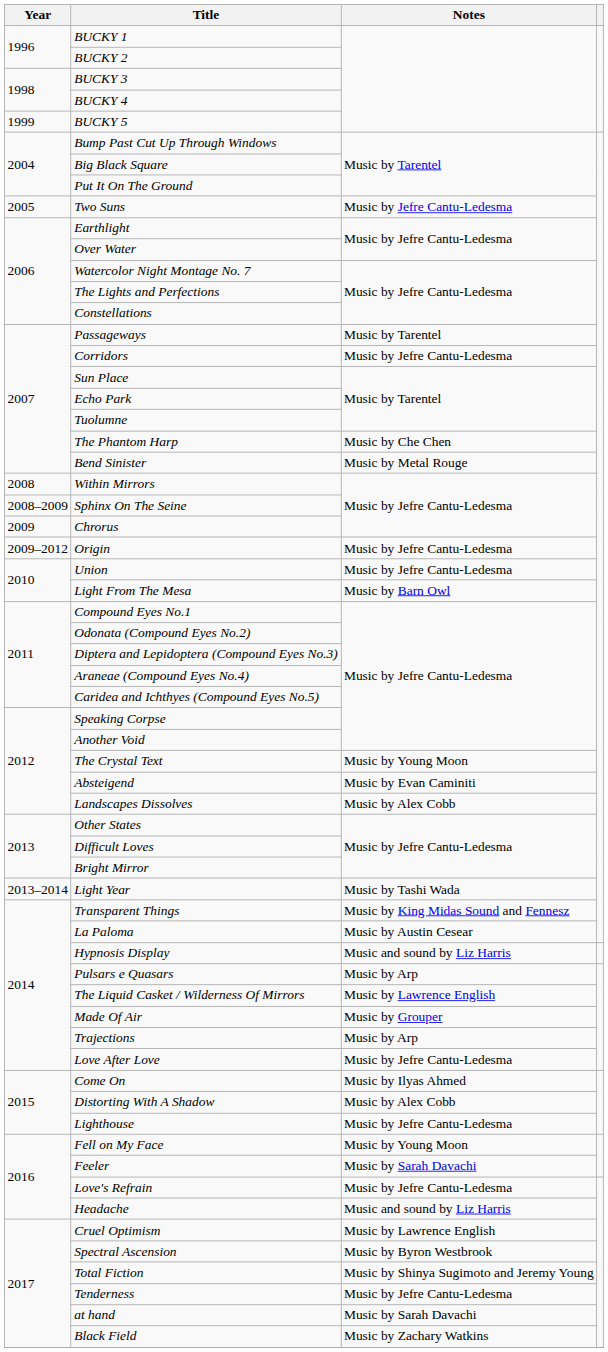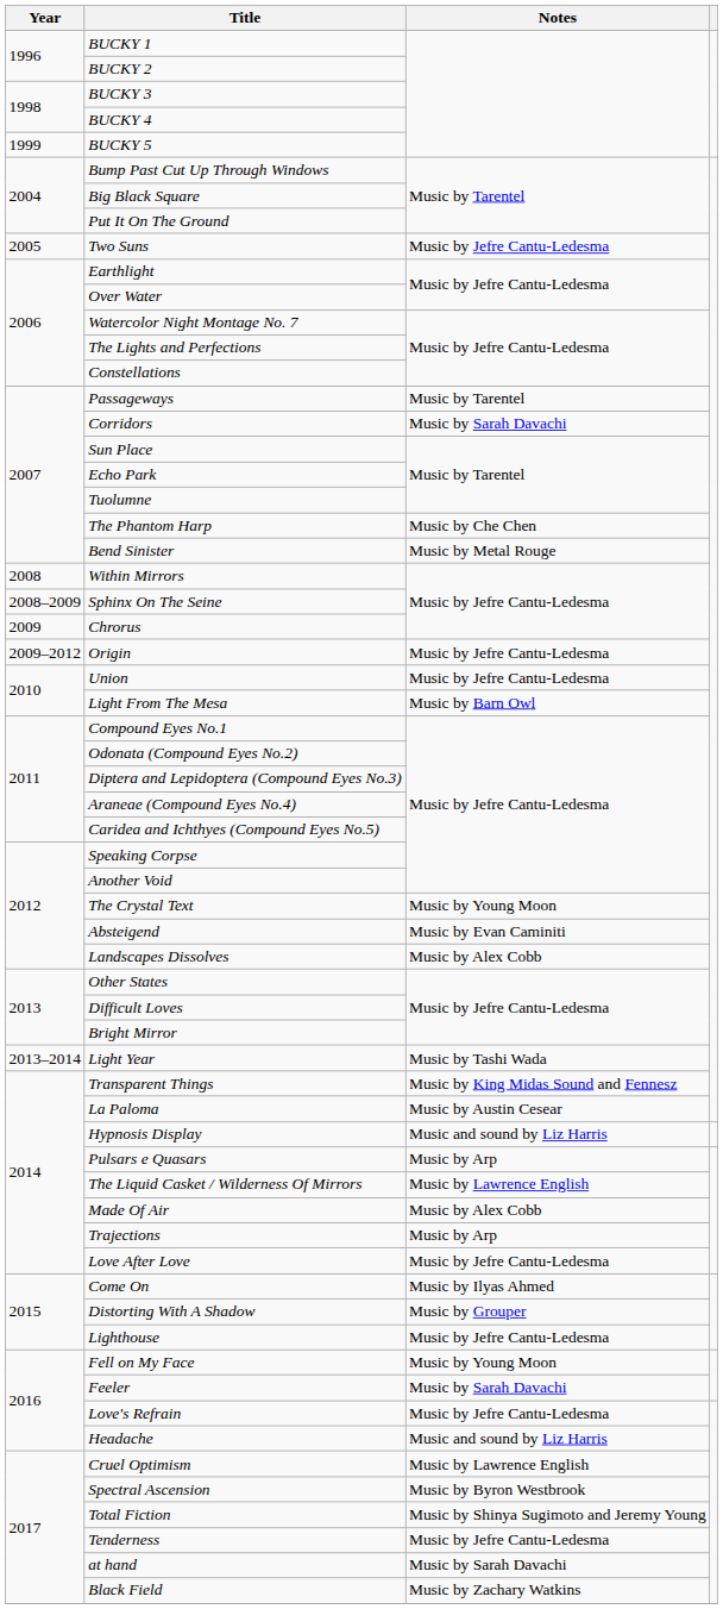Corridors | Notes: Music by Jefre Cantu-Ledesma -> Music by Sarah Davachi
Made Of Air | Notes: Music by Grouper -> Music by Alex Cobb
Distorting With A Shadow | Notes: Music by Alex Cobb -> Music by Grouper
